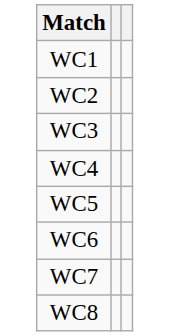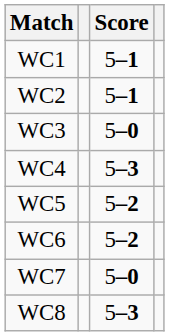+ column: Score | 5–1 | 5–1 | 5–0 | 5–3 | 5–2 | 5–2 | 5–0 | 5–3
